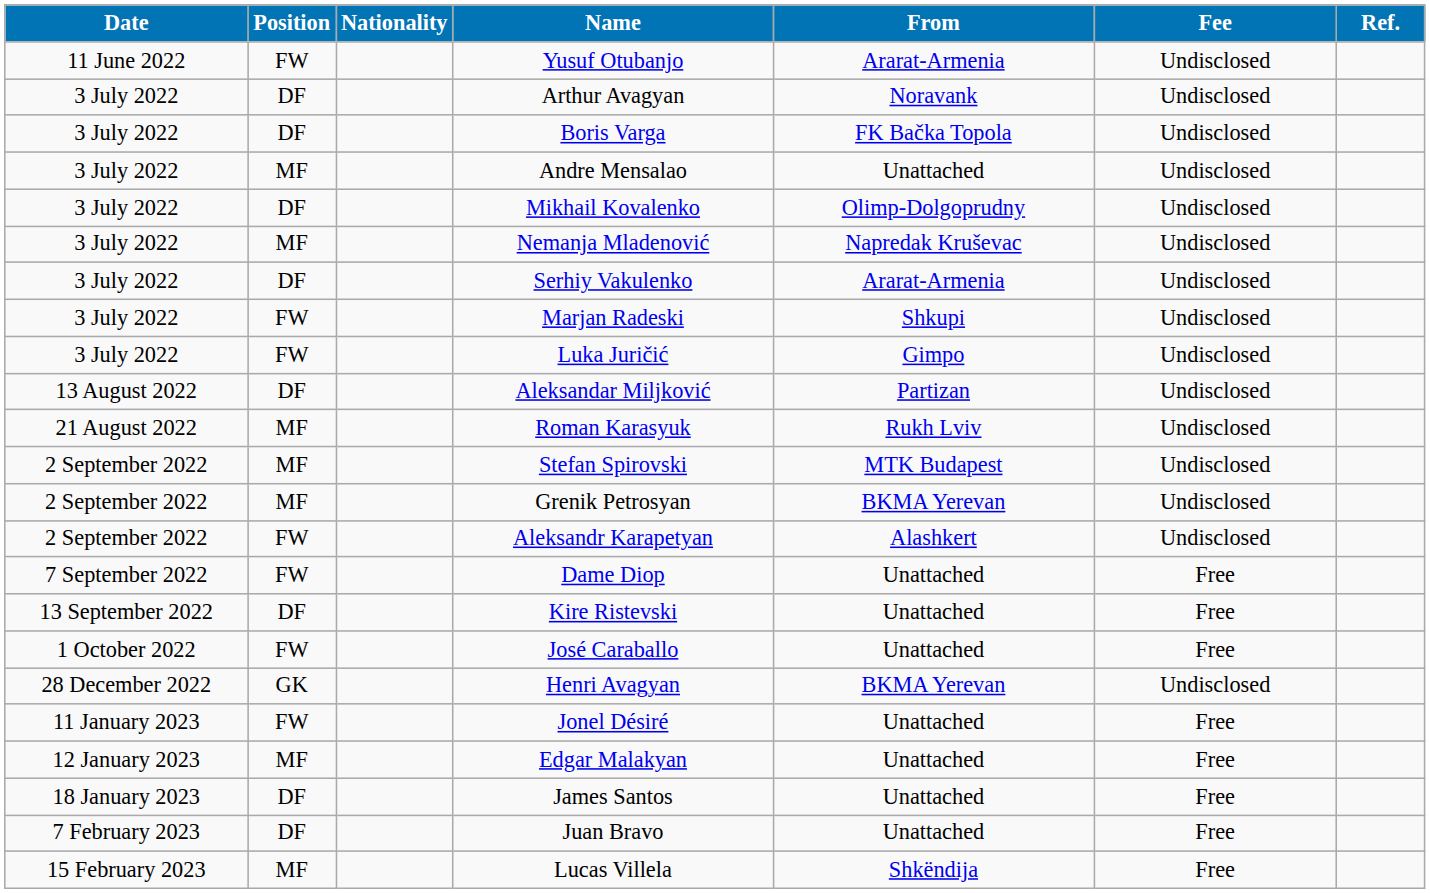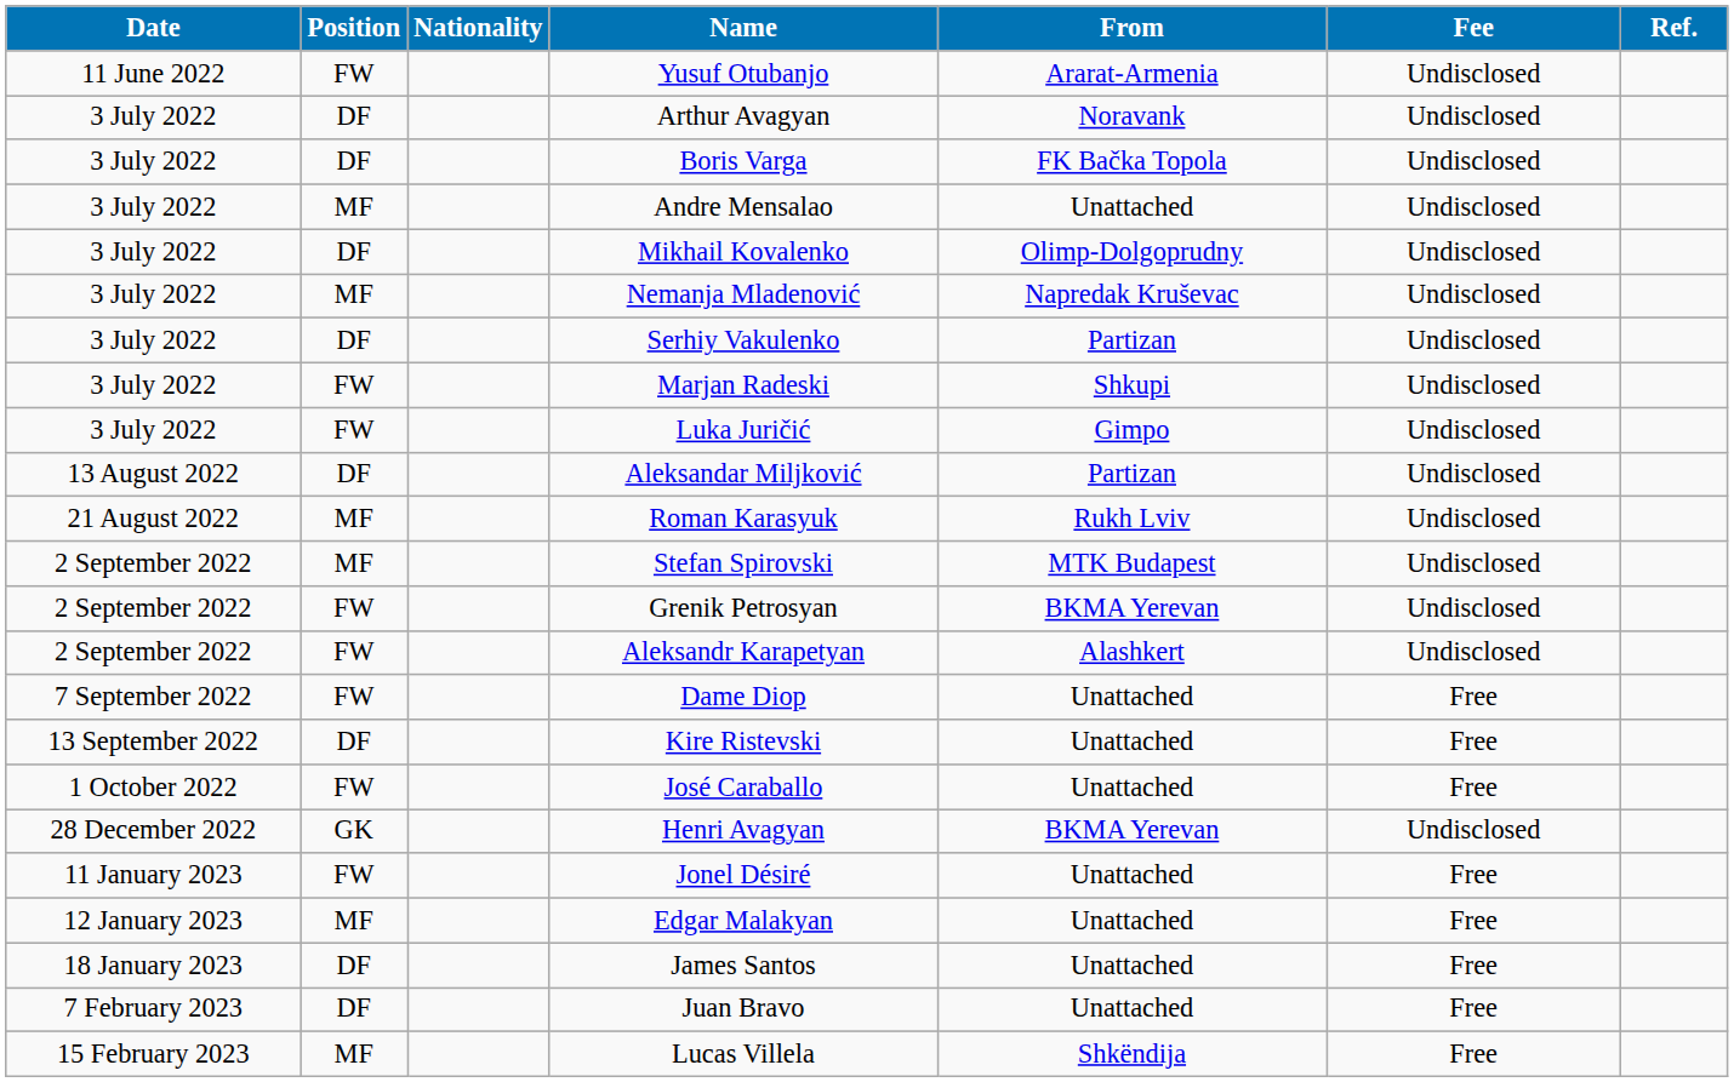Serhiy Vakulenko | From: Ararat-Armenia -> Partizan
Grenik Petrosyan | Position: MF -> FW
